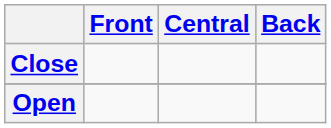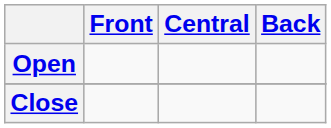rows swapped: Close <-> Open
